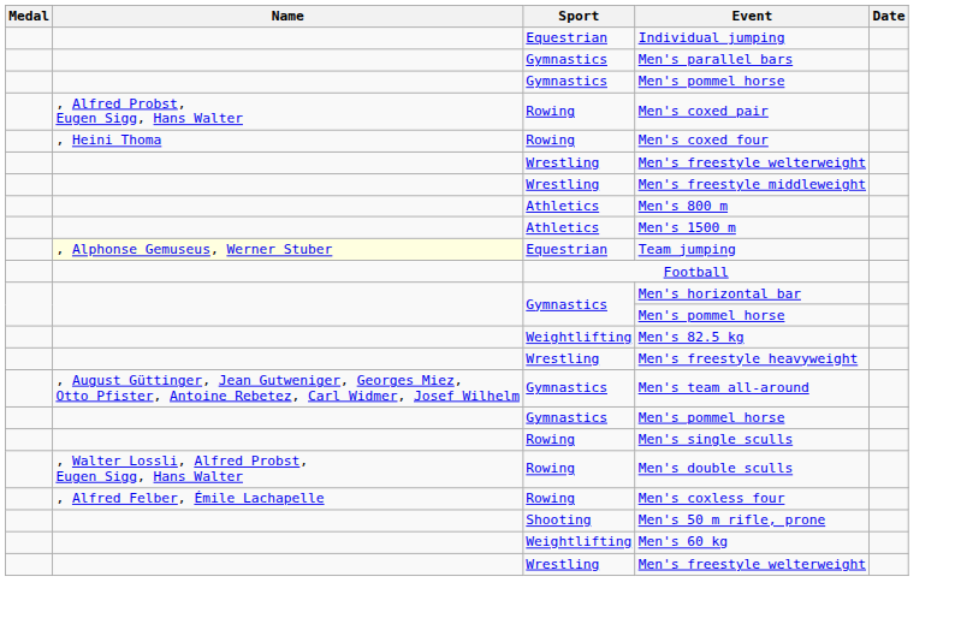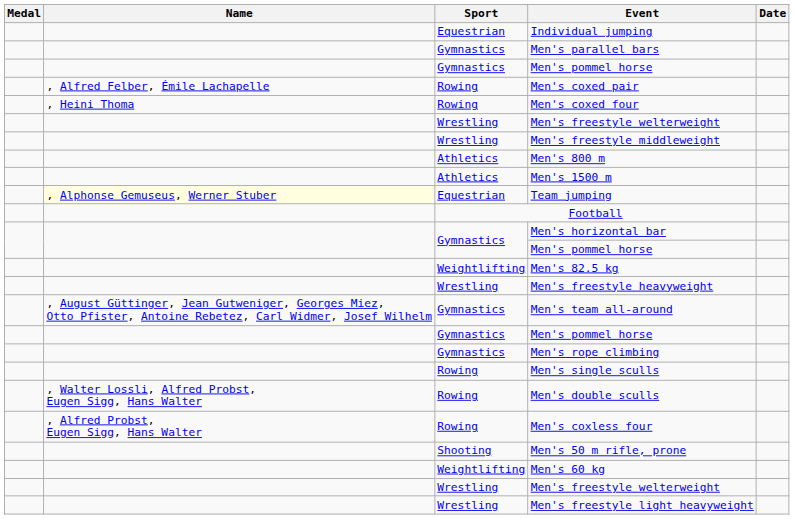Men's coxed pair | Name: , Alfred Probst, Eugen Sigg, Hans Walter -> , Alfred Felber, Émile Lachapelle
+ row: Gymnastics | Men's rope climbing
Men's coxless four | Name: , Alfred Felber, Émile Lachapelle -> , Alfred Probst, Eugen Sigg, Hans Walter
+ row: Wrestling | Men's freestyle light heavyweight
